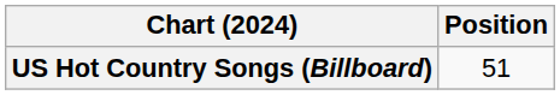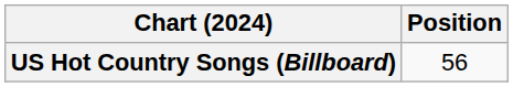US Hot Country Songs (Billboard) | Position: 51 -> 56
